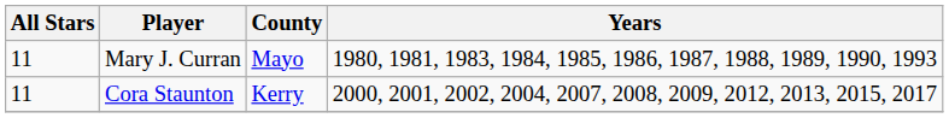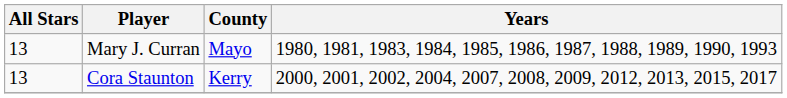Mary J. Curran | All Stars: 11 -> 13
Cora Staunton | All Stars: 11 -> 13
